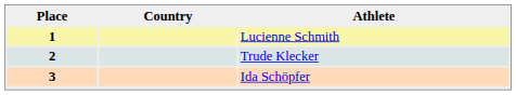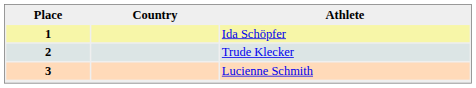1 | Athlete: Lucienne Schmith -> Ida Schöpfer
3 | Athlete: Ida Schöpfer -> Lucienne Schmith
